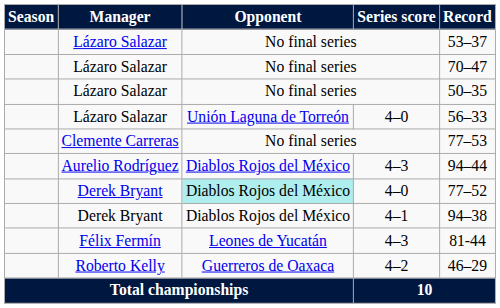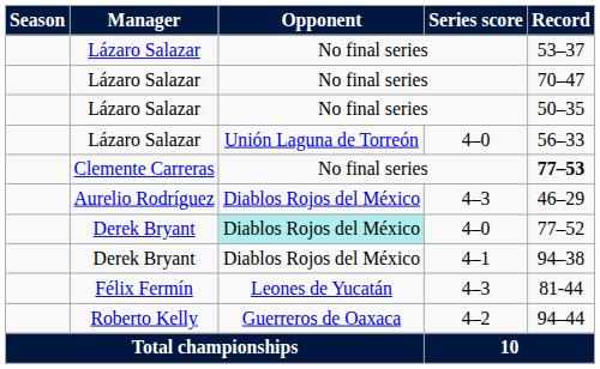Clemente Carreras | Record: normal -> bold
Aurelio Rodríguez | Record: 94–44 -> 46–29
Roberto Kelly | Record: 46–29 -> 94–44
